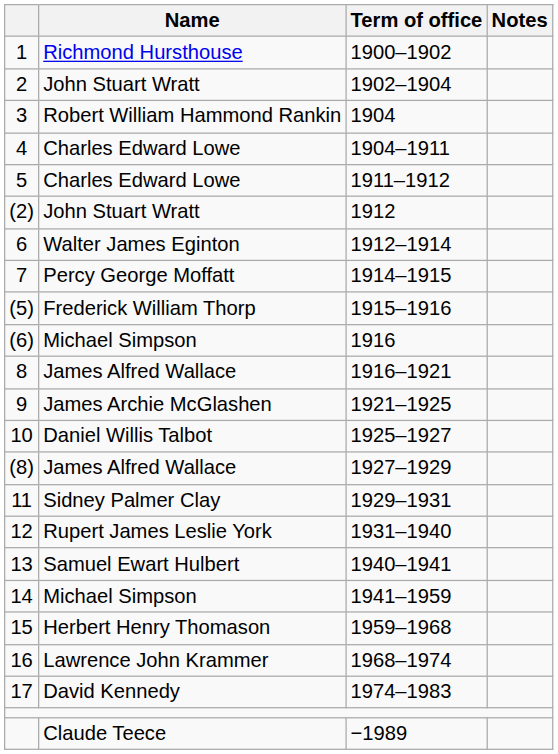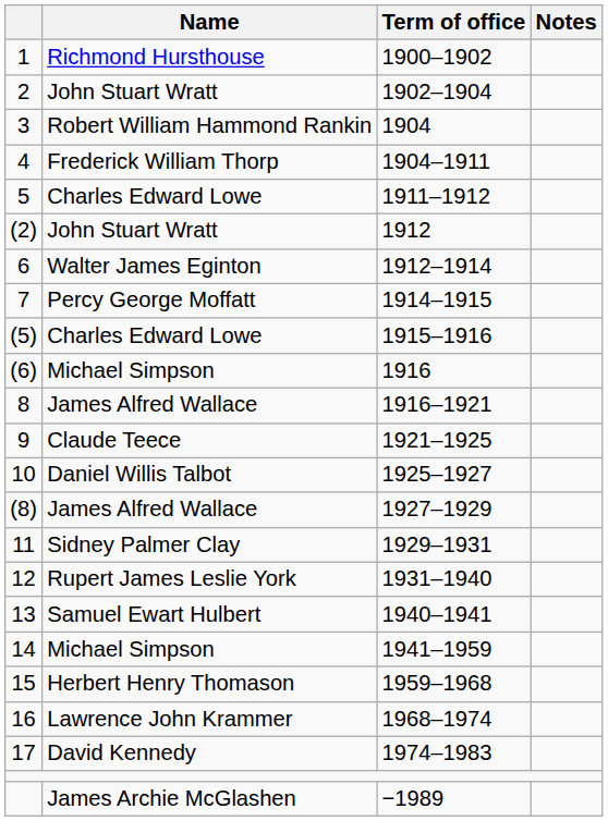1904–1911 | Name: Charles Edward Lowe -> Frederick William Thorp
1915–1916 | Name: Frederick William Thorp -> Charles Edward Lowe
1921–1925 | Name: James Archie McGlashen -> Claude Teece
−1989 | Name: Claude Teece -> James Archie McGlashen
